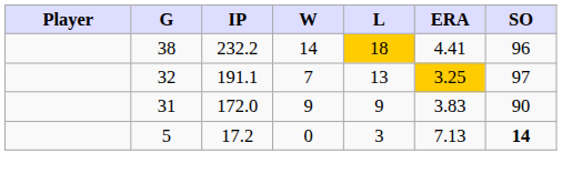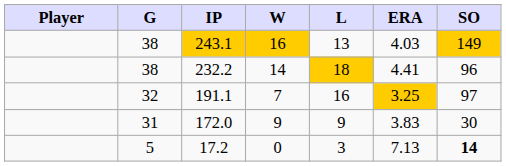+ row: 38 | 243.1 | 16 | 13 | 4.03 | 149
191.1 | L: 13 -> 16
172.0 | SO: 90 -> 30
